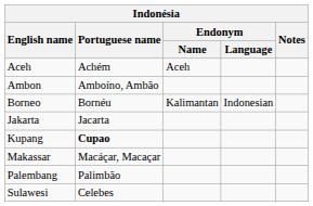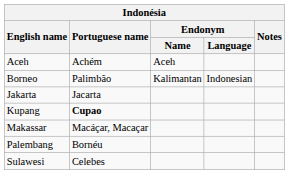- row: Ambon | Amboíno, Ambão
Borneo | Portuguese name: Bornéu -> Palimbão
Palembang | Portuguese name: Palimbão -> Bornéu
